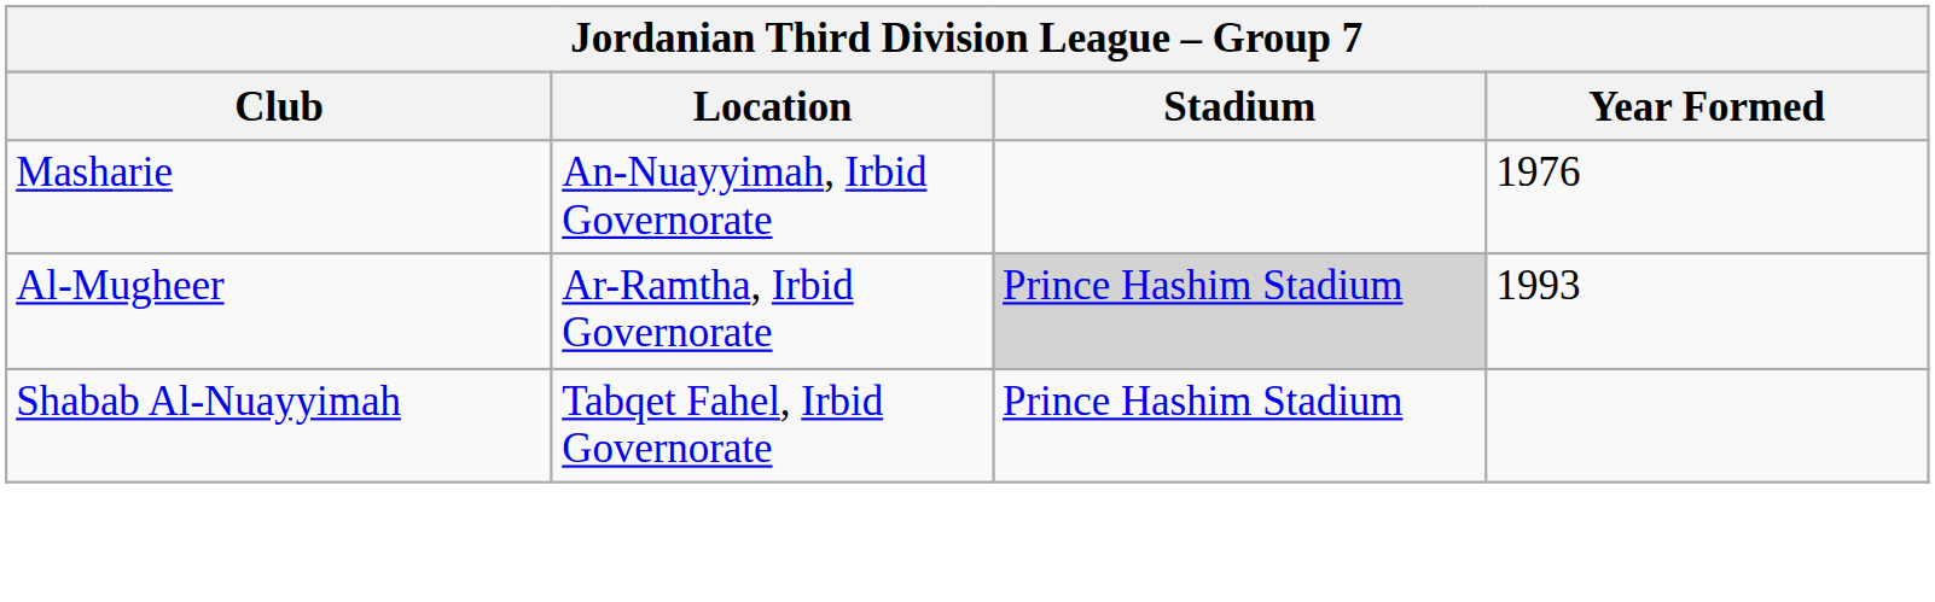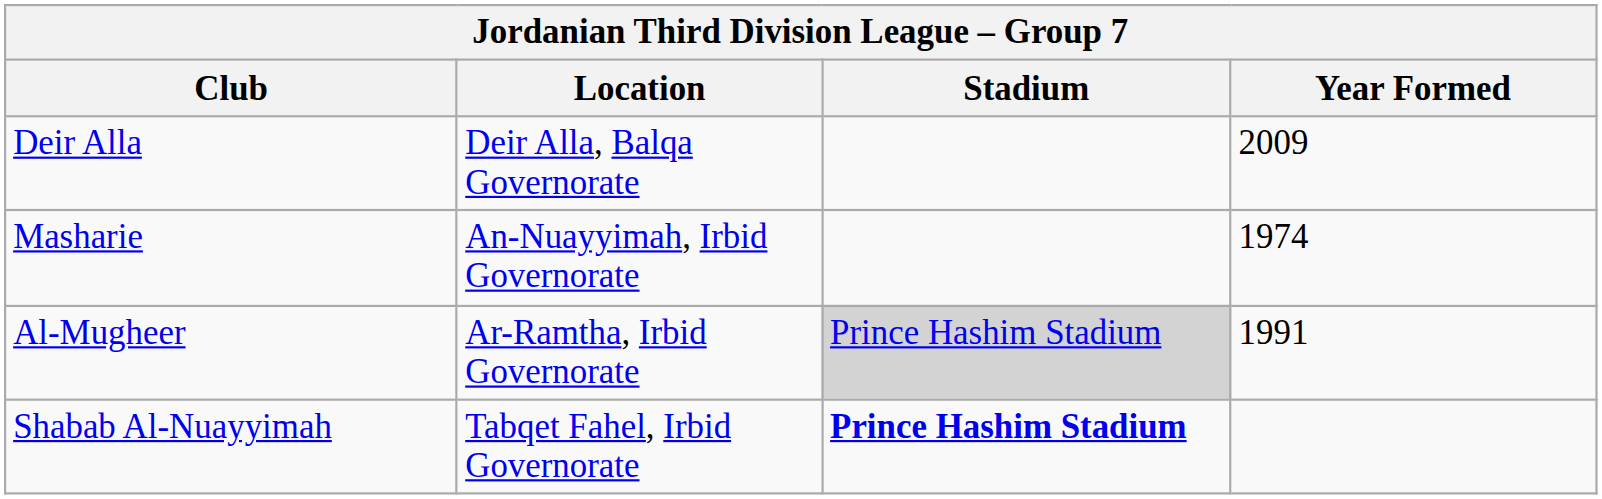+ row: Deir Alla | Deir Alla, Balqa Governorate | 2009
Masharie | Year Formed: 1976 -> 1974
Al-Mugheer | Year Formed: 1993 -> 1991
Shabab Al-Nuayyimah | Stadium: normal -> bold
